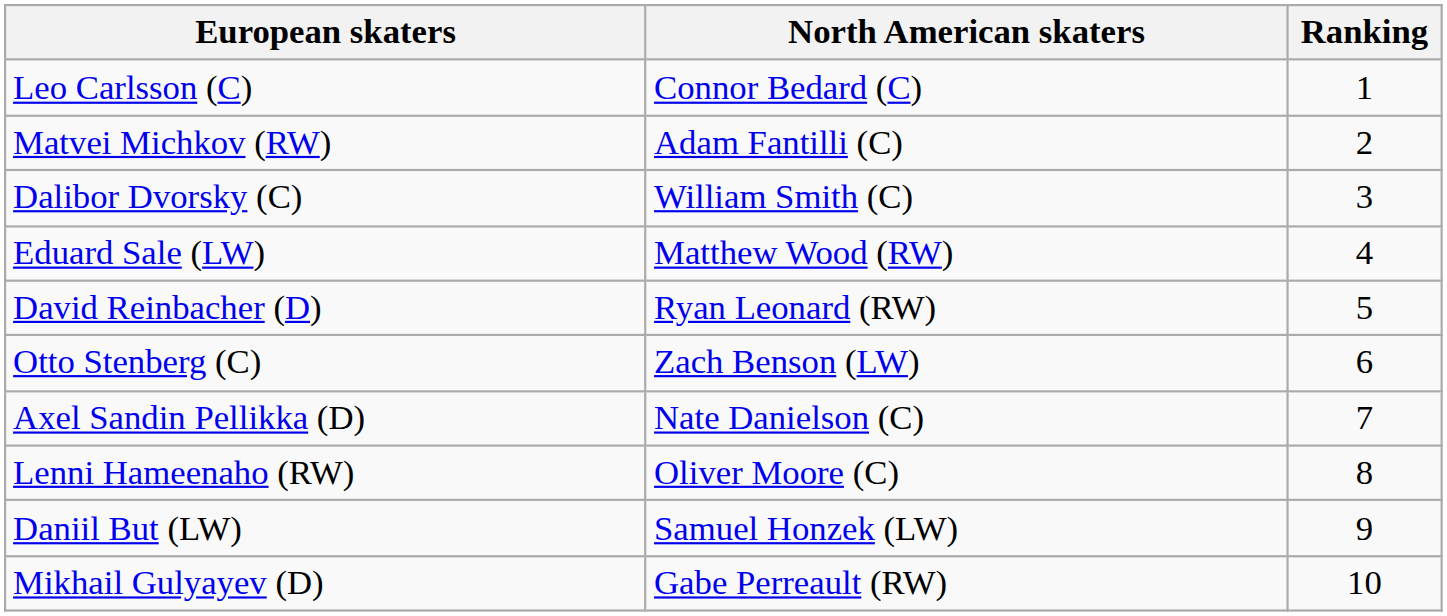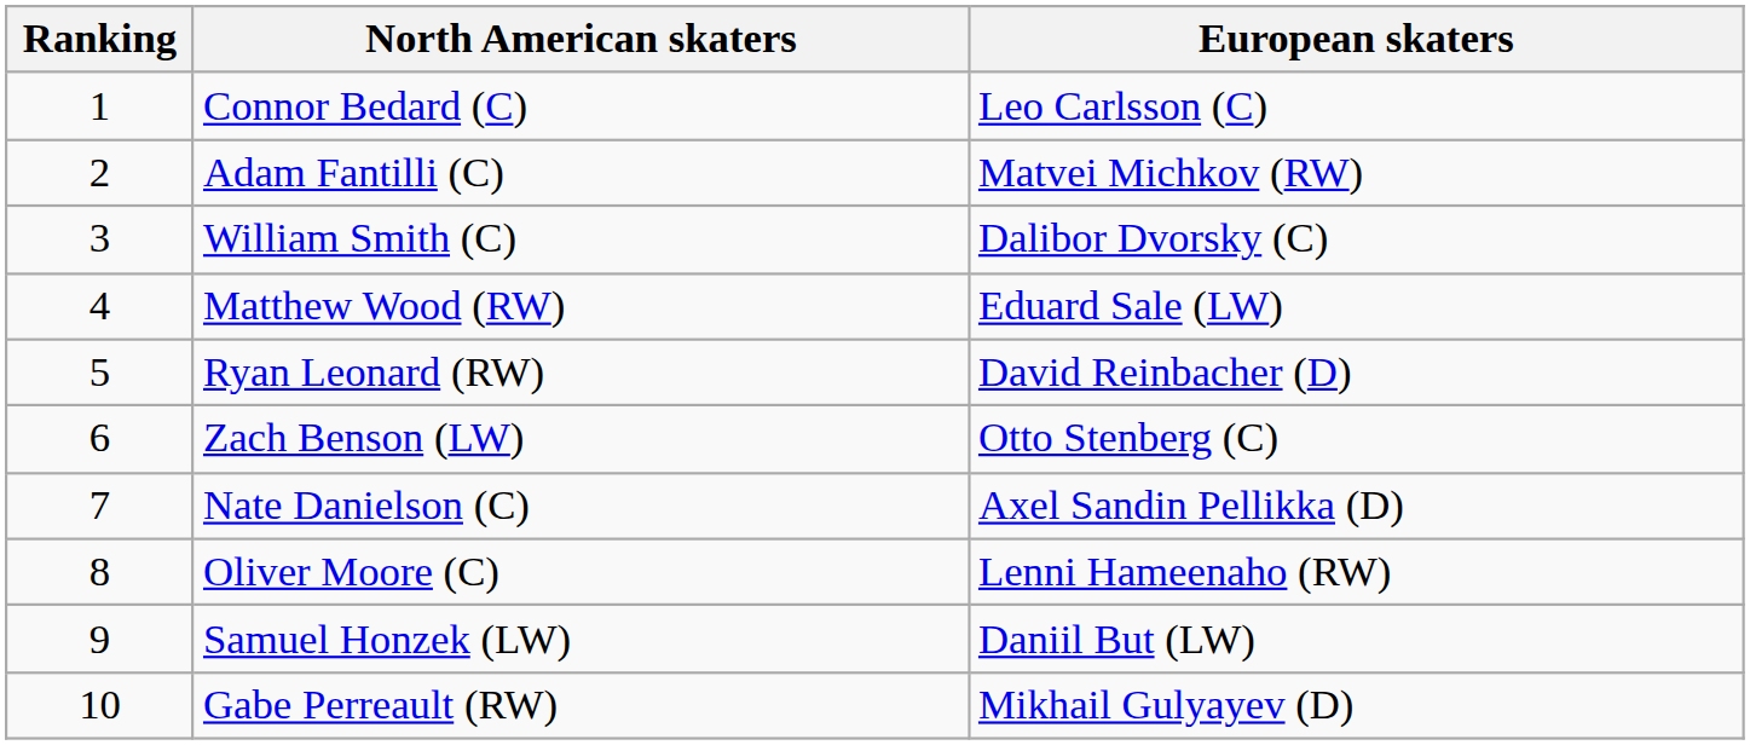columns swapped: Ranking <-> European skaters
